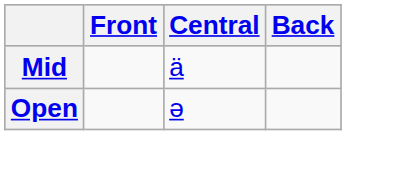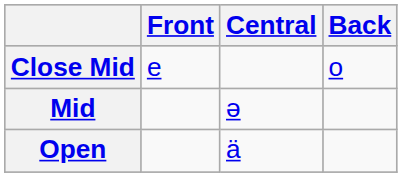+ row: Close Mid | e | o
Mid | Central: ä -> ə
Open | Central: ə -> ä
